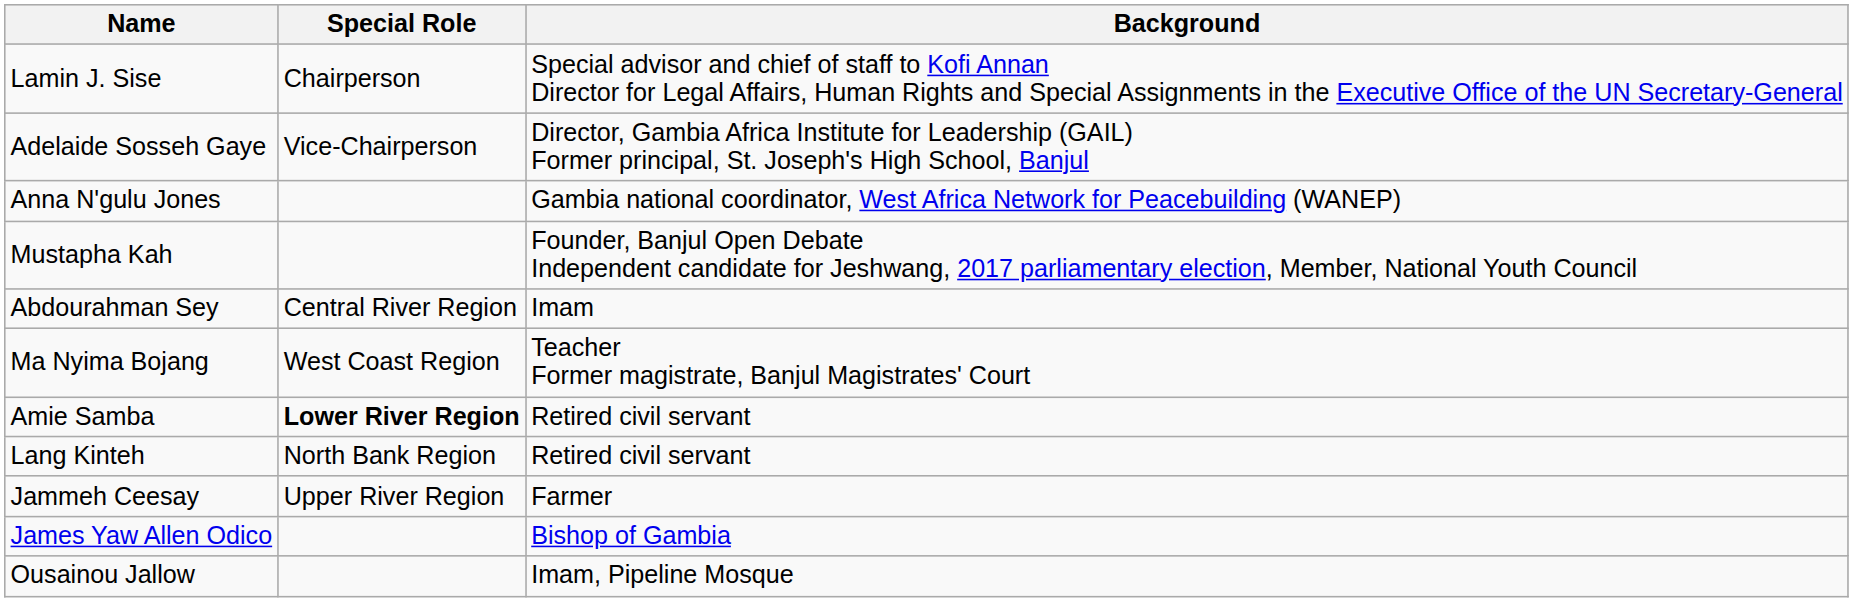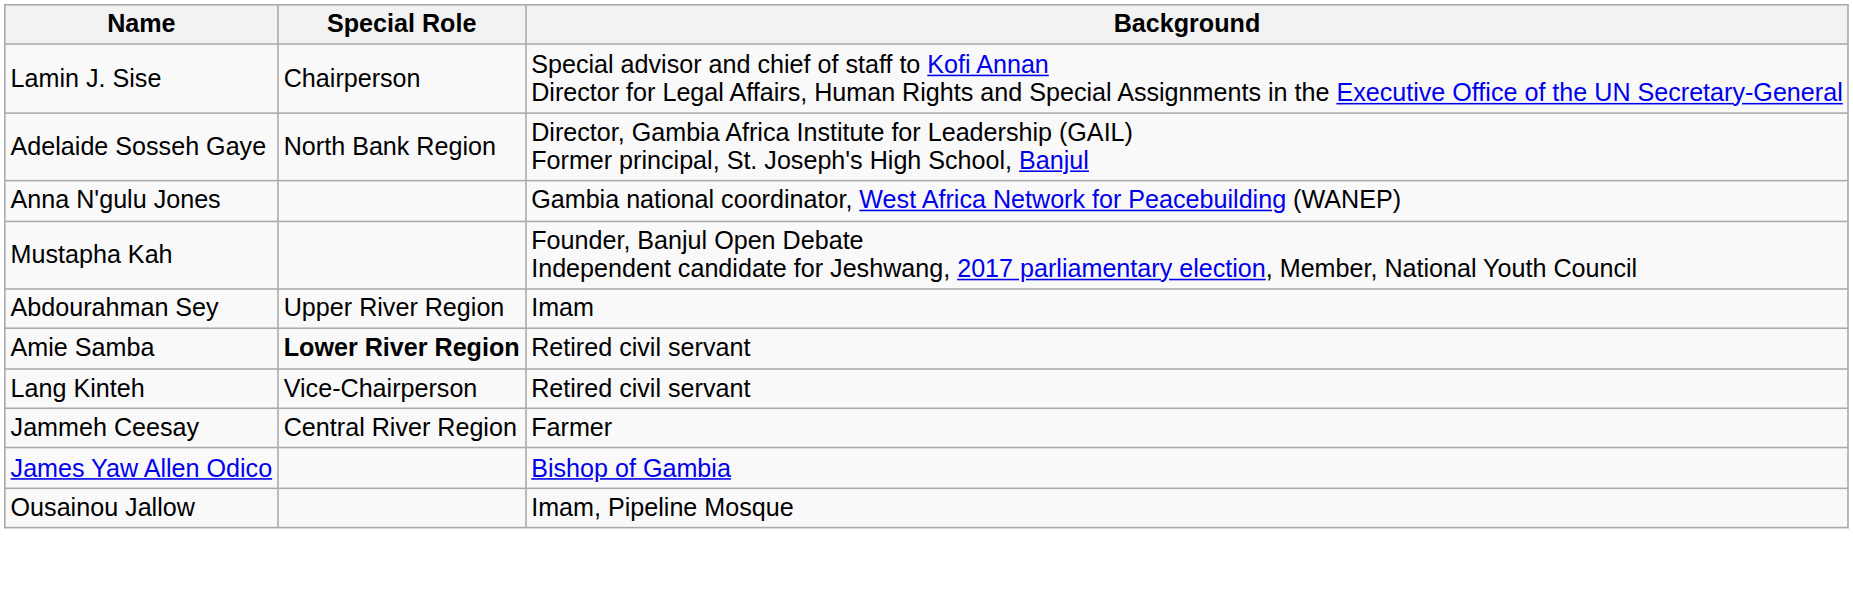Adelaide Sosseh Gaye | Special Role: Vice-Chairperson -> North Bank Region
Abdourahman Sey | Special Role: Central River Region -> Upper River Region
- row: Ma Nyima Bojang | West Coast Region | Teacher Former magistrate, Banjul Magistrates' Court
Lang Kinteh | Special Role: North Bank Region -> Vice-Chairperson
Jammeh Ceesay | Special Role: Upper River Region -> Central River Region
